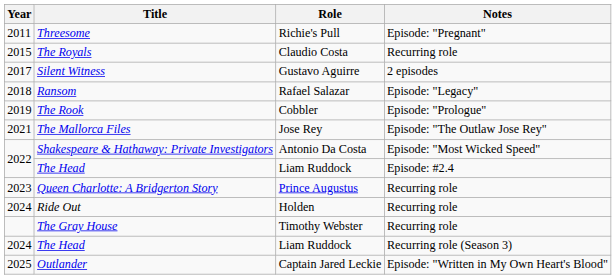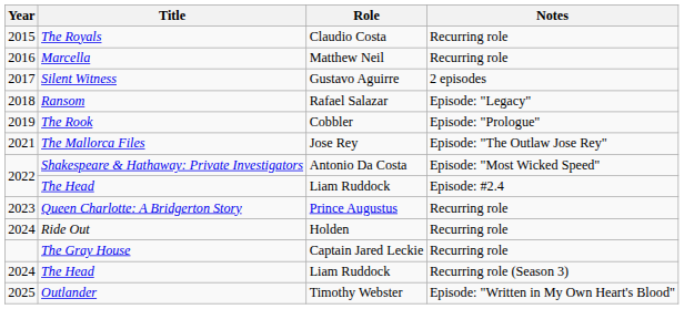- row: 2011 | Threesome | Richie's Pull | Episode: "Pregnant"
+ row: 2016 | Marcella | Matthew Neil | Recurring role
The Gray House | Role: Timothy Webster -> Captain Jared Leckie
Outlander | Role: Captain Jared Leckie -> Timothy Webster
